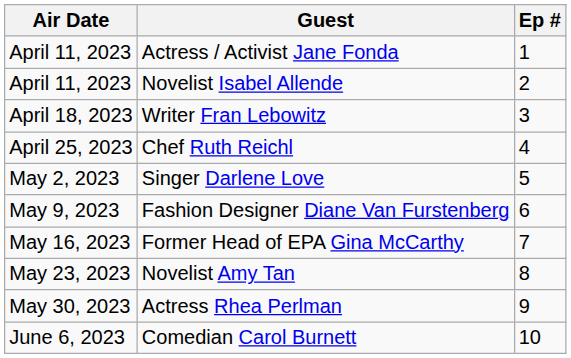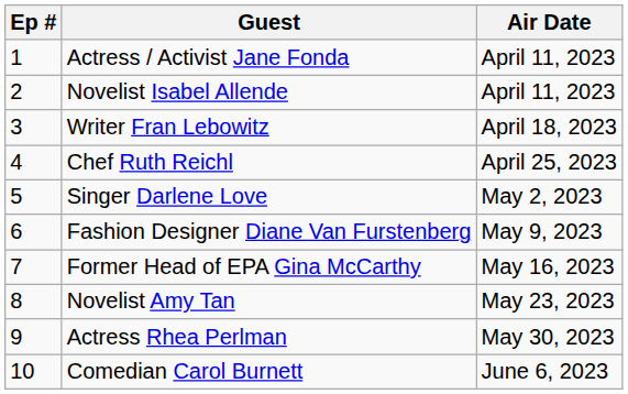columns swapped: Ep # <-> Air Date
